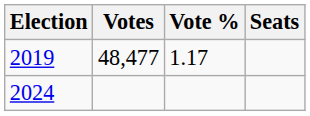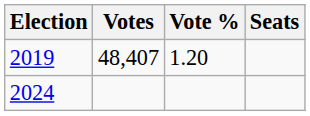2019 | Votes: 48,477 -> 48,407
2019 | Vote %: 1.17 -> 1.20
